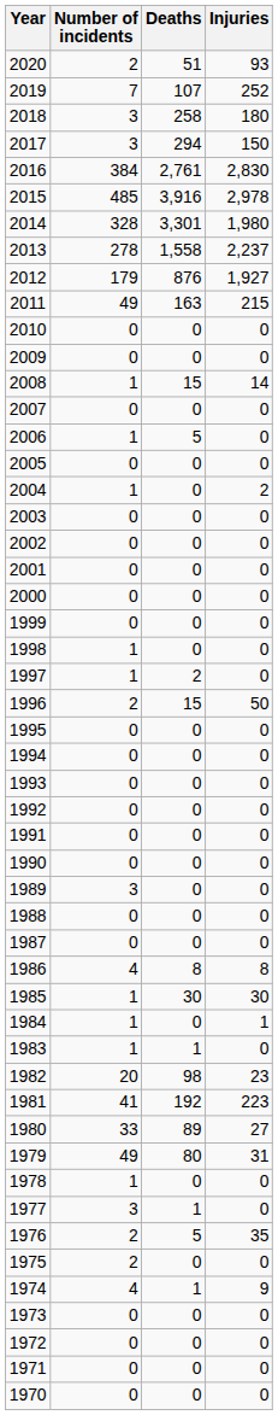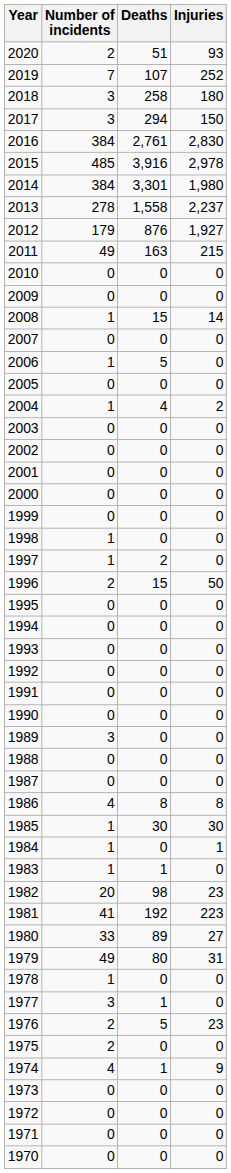2014 | Number of incidents: 328 -> 384
2004 | Deaths: 0 -> 4
1976 | Injuries: 35 -> 23
